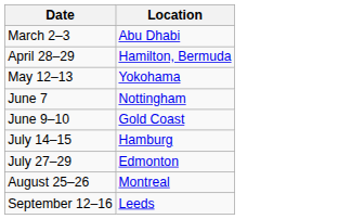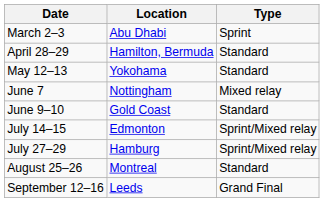+ column: Type | Sprint | Standard | Standard | Mixed relay | Standard | Sprint/Mixed relay | Sprint/Mixed relay | Standard | Grand Final
July 14–15 | Location: Hamburg -> Edmonton
July 27–29 | Location: Edmonton -> Hamburg
